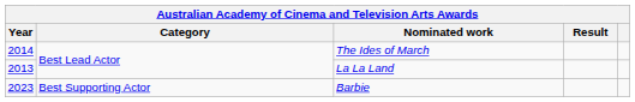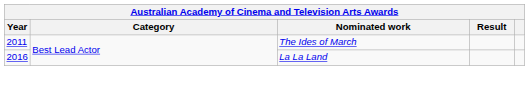The Ides of March | Year: 2014 -> 2011
La La Land | Year: 2013 -> 2016
- row: 2023 | Best Supporting Actor | Barbie
